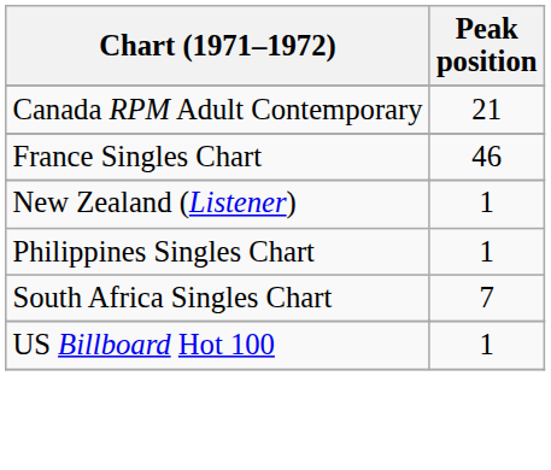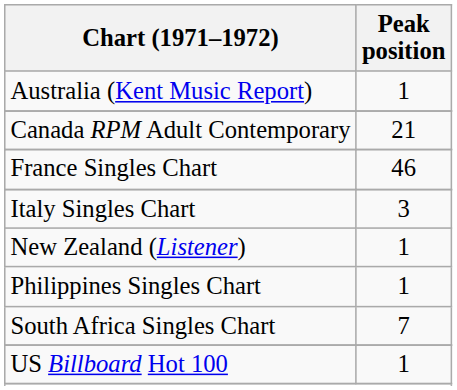+ row: Australia (Kent Music Report) | 1
+ row: Italy Singles Chart | 3
